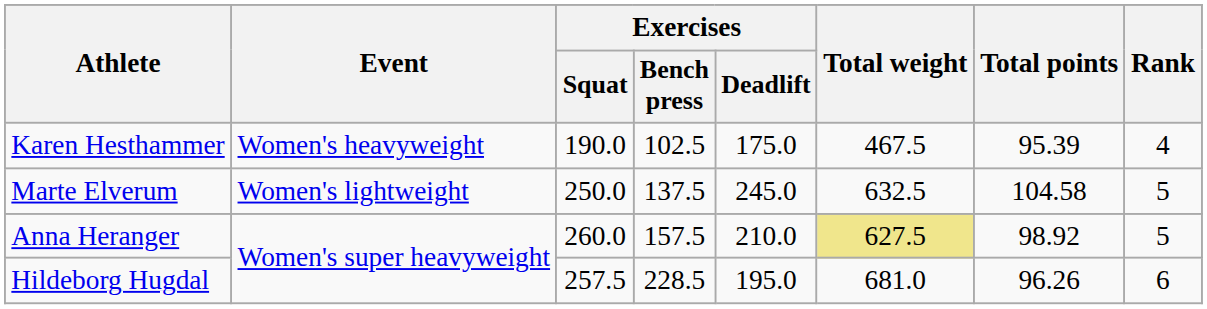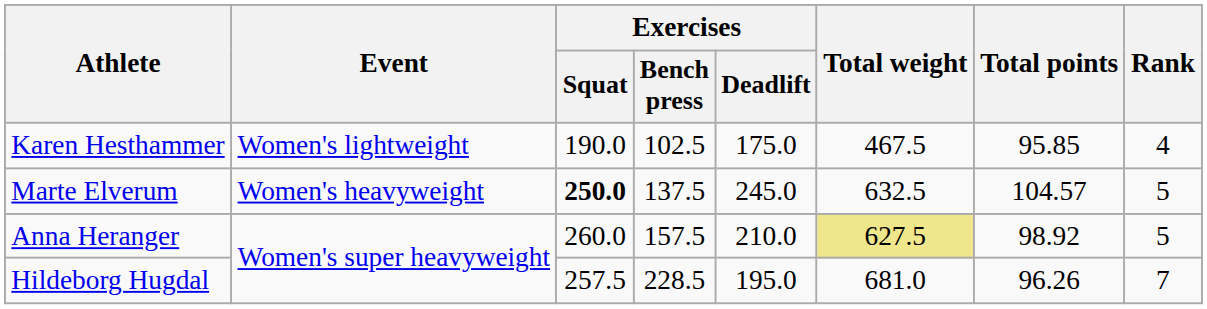Karen Hesthammer | Event: Women's heavyweight -> Women's lightweight
Karen Hesthammer | Total points: 95.39 -> 95.85
Marte Elverum | Event: Women's lightweight -> Women's heavyweight
Marte Elverum | Exercises / Squat: normal -> bold
Marte Elverum | Total points: 104.58 -> 104.57
Hildeborg Hugdal | Rank: 6 -> 7
